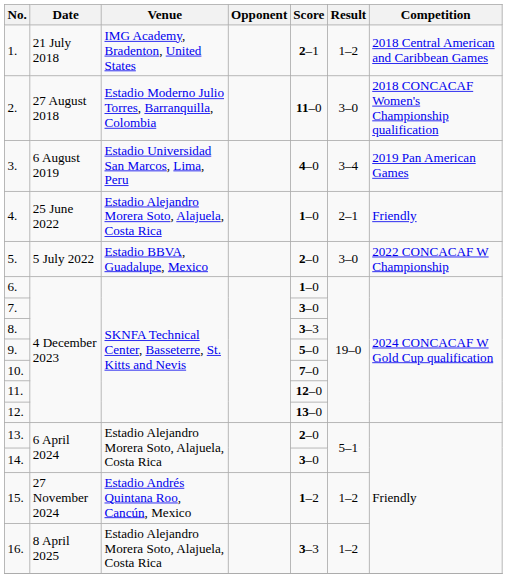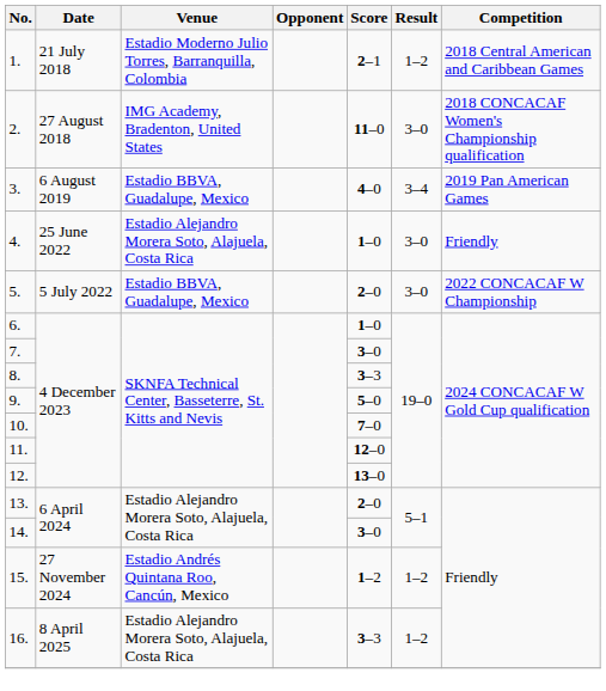1. | Venue: IMG Academy, Bradenton, United States -> Estadio Moderno Julio Torres, Barranquilla, Colombia
2. | Venue: Estadio Moderno Julio Torres, Barranquilla, Colombia -> IMG Academy, Bradenton, United States
3. | Venue: Estadio Universidad San Marcos, Lima, Peru -> Estadio BBVA, Guadalupe, Mexico
4. | Result: 2–1 -> 3–0
